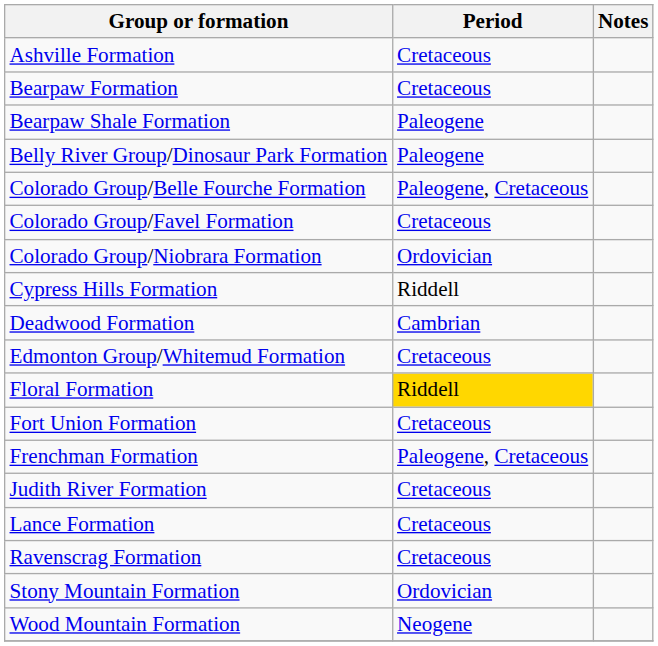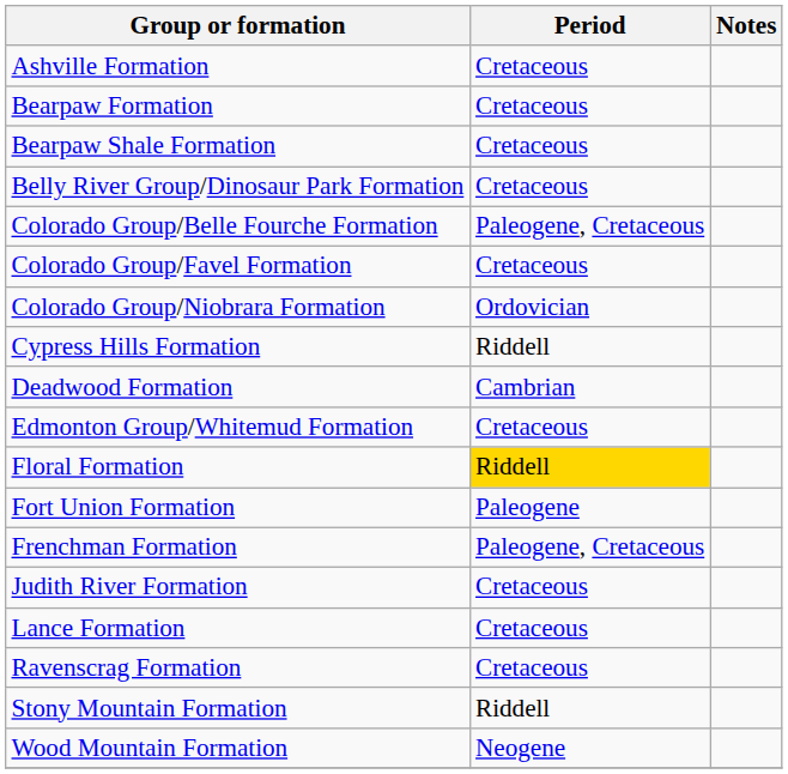Bearpaw Shale Formation | Period: Paleogene -> Cretaceous
Belly River Group/Dinosaur Park Formation | Period: Paleogene -> Cretaceous
Fort Union Formation | Period: Cretaceous -> Paleogene
Stony Mountain Formation | Period: Ordovician -> Riddell
